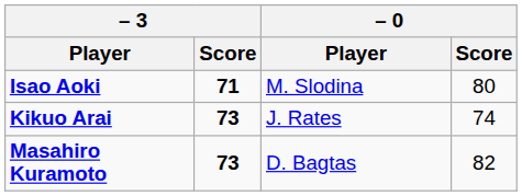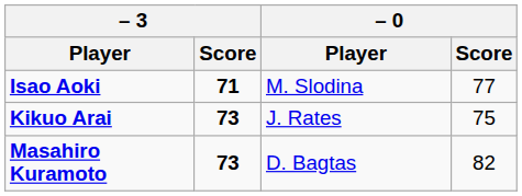Isao Aoki | – 0 / Score: 80 -> 77
Kikuo Arai | – 0 / Score: 74 -> 75
